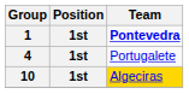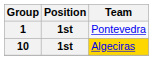1 | Team: bold -> normal
- row: 4 | 1st | Portugalete
